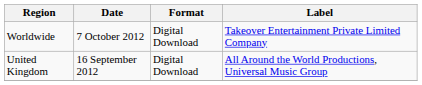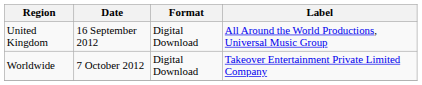rows swapped: United Kingdom <-> Worldwide
